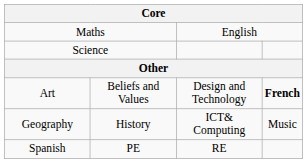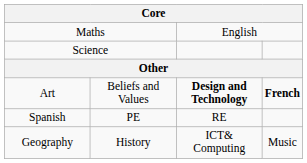Art | column 3: normal -> bold
rows swapped: Geography <-> Spanish
